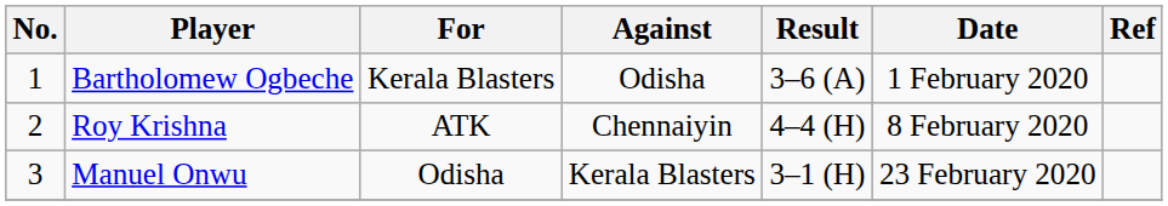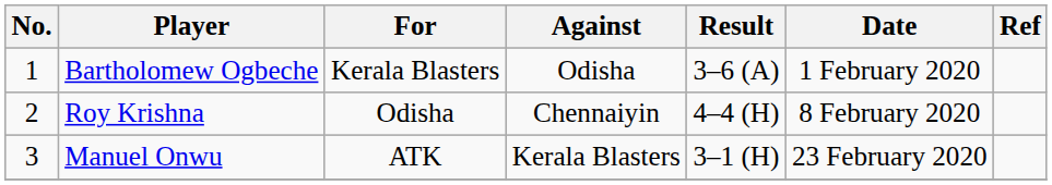Roy Krishna | For: ATK -> Odisha
Manuel Onwu | For: Odisha -> ATK
